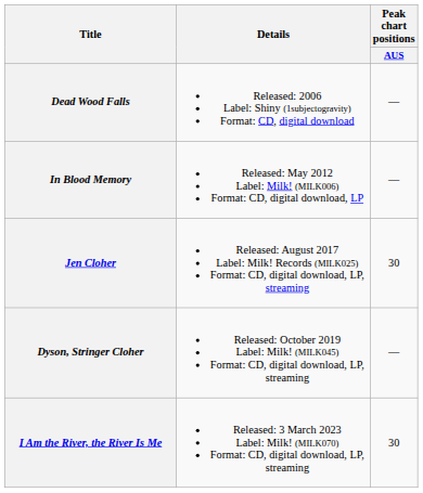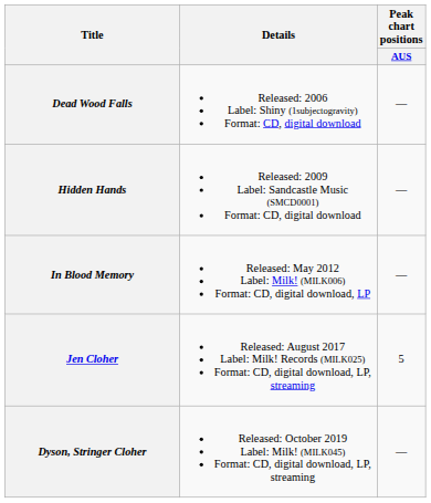+ row: Hidden Hands | Released: 2009 Label: Sandcastle Music (SMCD0001) Format: CD, digital download | —
Jen Cloher | Peak chart positions / AUS: 30 -> 5
- row: I Am the River, the River Is Me | Released: 3 March 2023 Label: Milk! (MILK070) Format: CD, digital download, LP, streaming | 30
